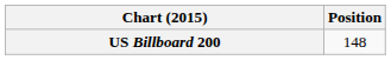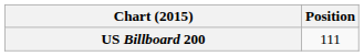US Billboard 200 | Position: 148 -> 111
